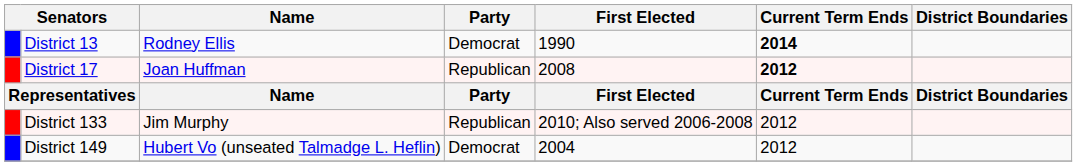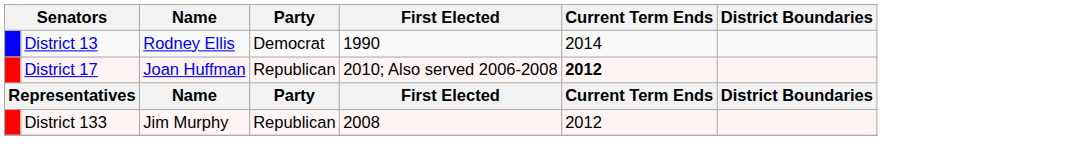District 13 | Current Term Ends: bold -> normal
District 17 | First Elected: 2008 -> 2010; Also served 2006-2008
District 133 | First Elected: 2010; Also served 2006-2008 -> 2008
- row: District 149 | Hubert Vo (unseated Talmadge L. Heflin) | Democrat | 2004 | 2012
